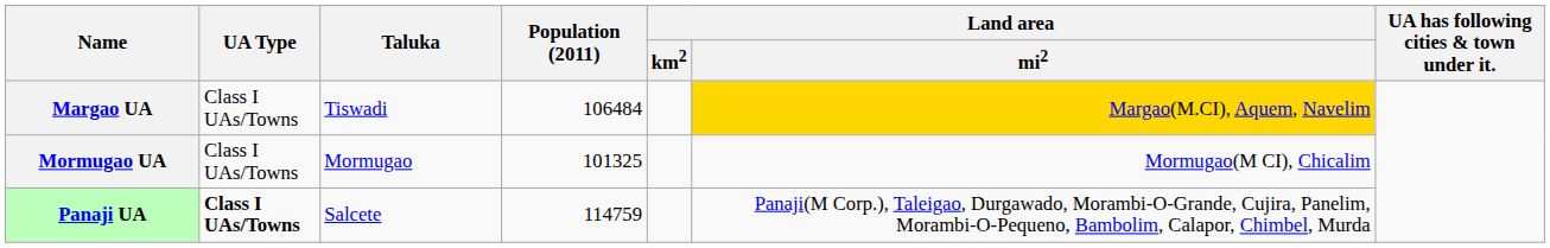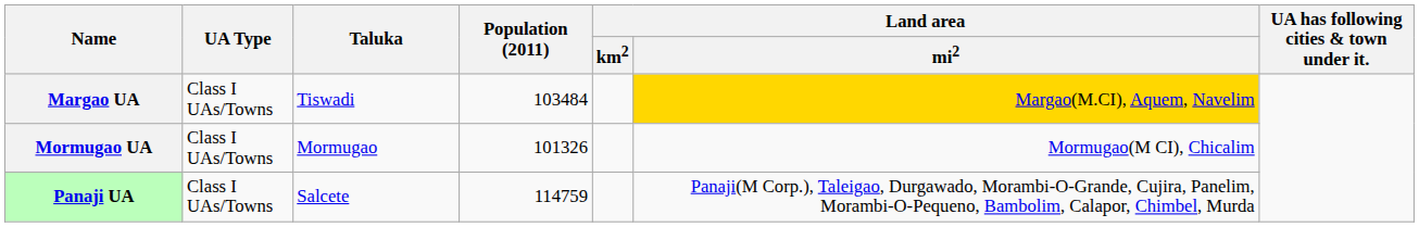Margao UA | Population (2011): 106484 -> 103484
Mormugao UA | Population (2011): 101325 -> 101326
Panaji UA | UA Type: bold -> normal
